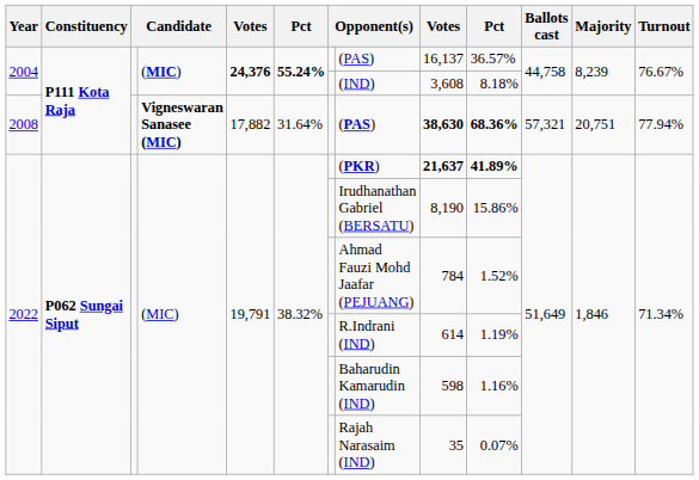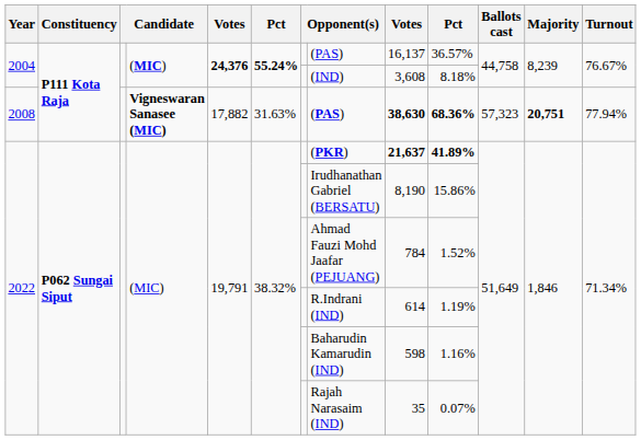2008 | column 6: 31.64% -> 31.63%
2008 | Ballots cast: 57,321 -> 57,323
2008 | Majority: normal -> bold
